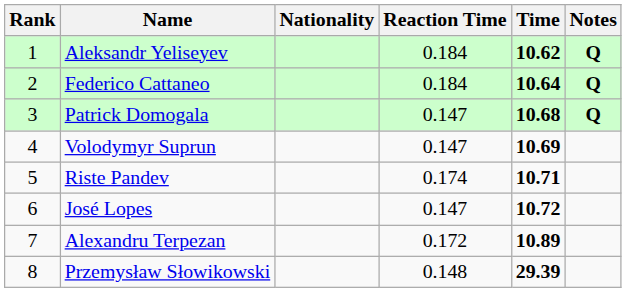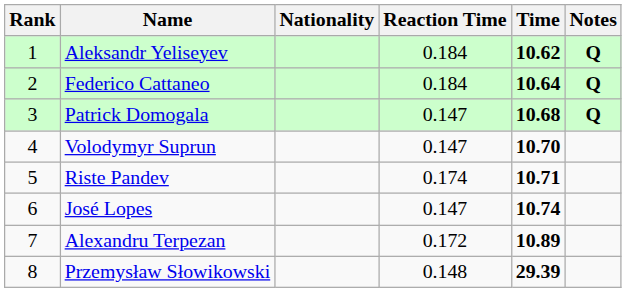Volodymyr Suprun | Time: 10.69 -> 10.70
José Lopes | Time: 10.72 -> 10.74
